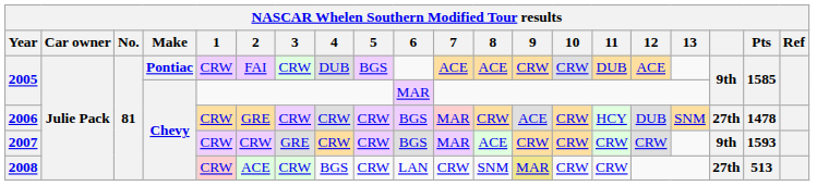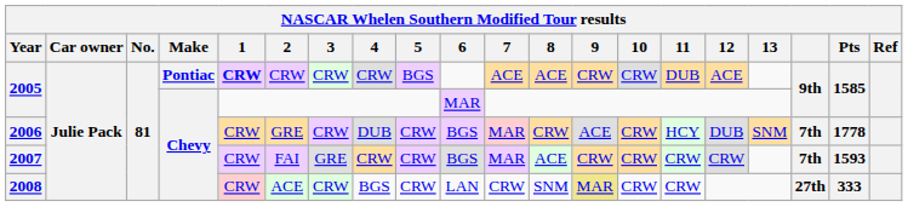2005 / Pontiac | 1: normal -> bold
2005 / Pontiac | 2: FAI -> CRW
2005 / Pontiac | 4: DUB -> CRW
2006 | 4: CRW -> DUB
2006 | column 18: 27th -> 7th
2006 | Pts: 1478 -> 1778
2007 | 2: CRW -> FAI
2007 | column 18: 9th -> 7th
2008 | Pts: 513 -> 333
